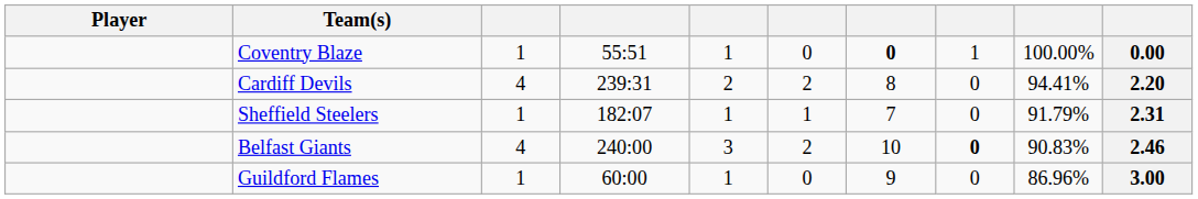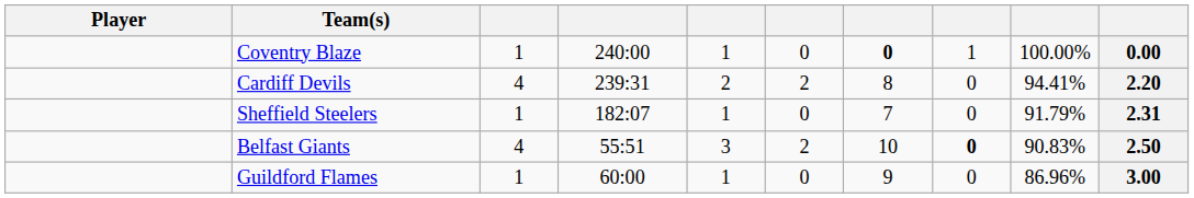Coventry Blaze | column 4: 55:51 -> 240:00
Sheffield Steelers | column 6: 1 -> 0
Belfast Giants | column 4: 240:00 -> 55:51
Belfast Giants | column 10: 2.46 -> 2.50
